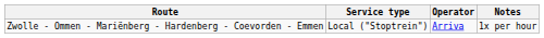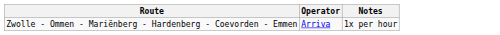- column: Service type | Local ("Stoptrein")
